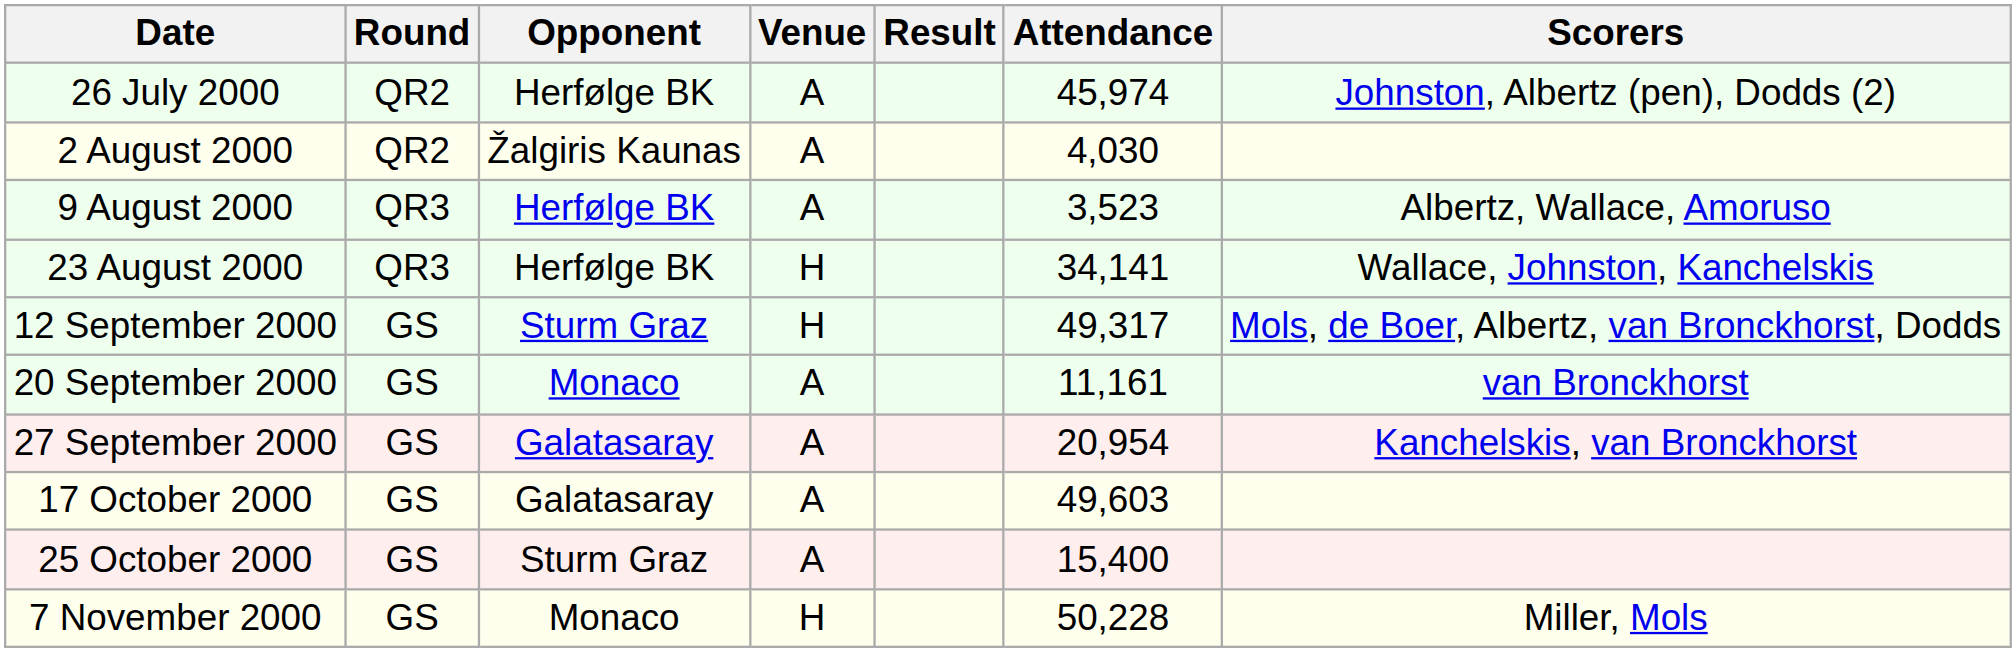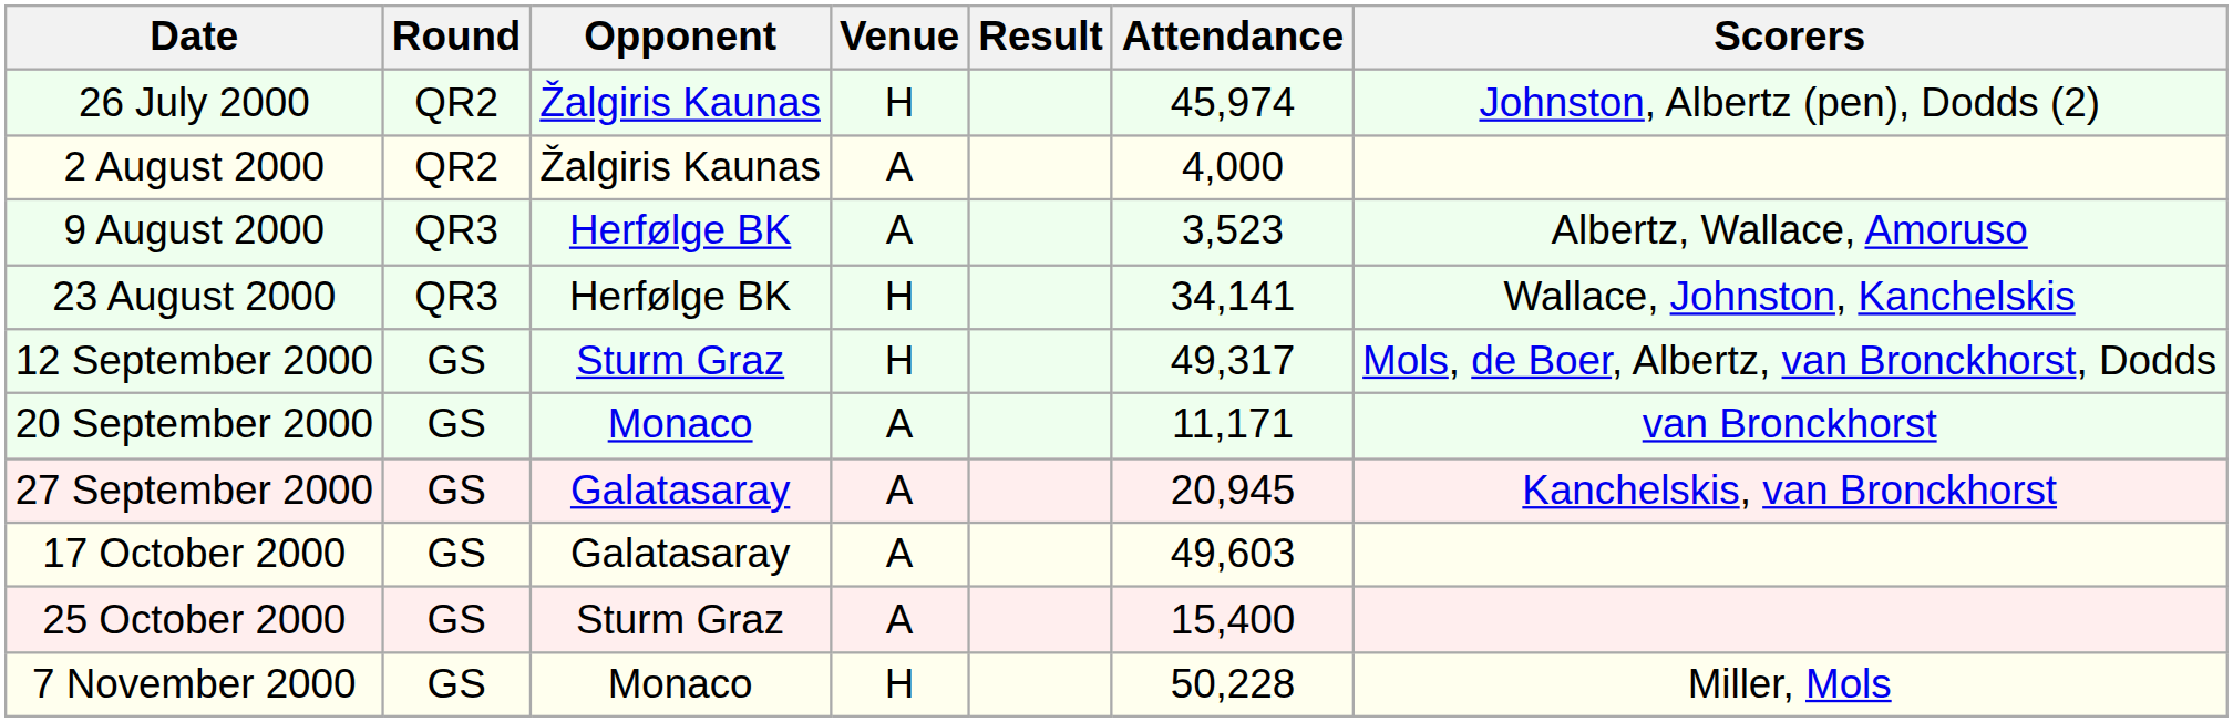26 July 2000 | Opponent: Herfølge BK -> Žalgiris Kaunas
26 July 2000 | Venue: A -> H
2 August 2000 | Attendance: 4,030 -> 4,000
20 September 2000 | Attendance: 11,161 -> 11,171
27 September 2000 | Attendance: 20,954 -> 20,945
